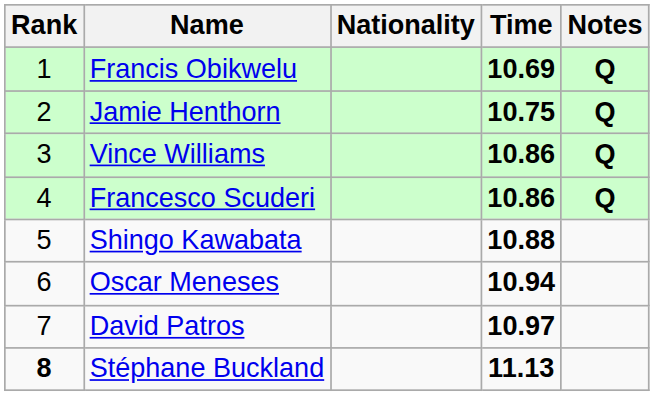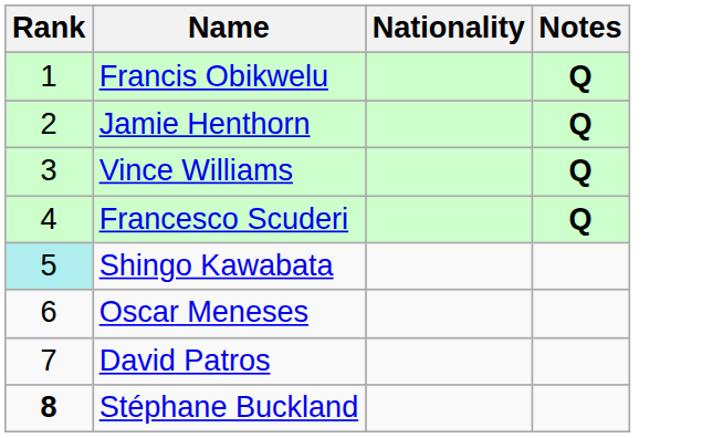- column: Time | 10.69 | 10.75 | 10.86 | 10.86 | 10.88 | 10.94 | 10.97 | 11.13
Shingo Kawabata | Rank: no background -> paleturquoise background
